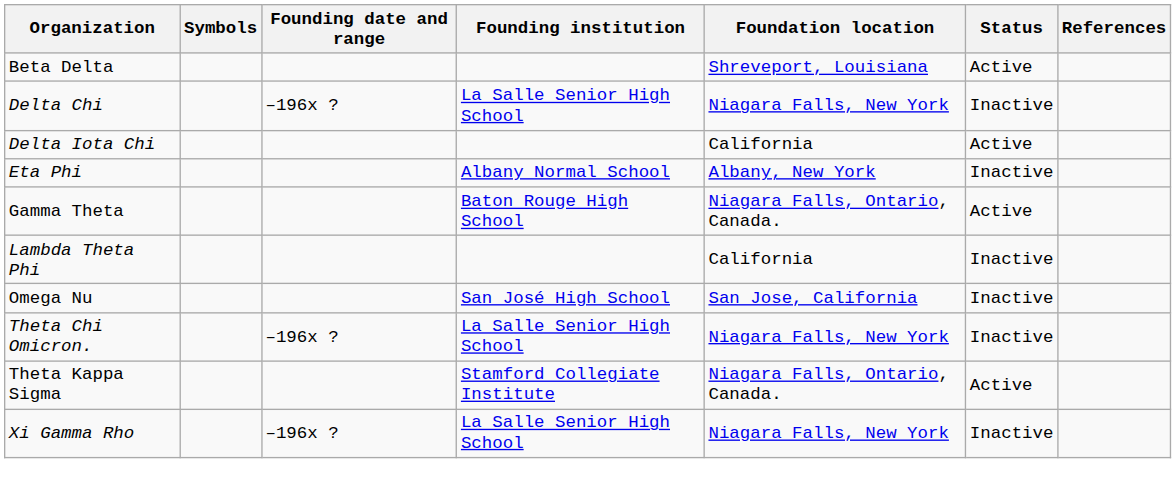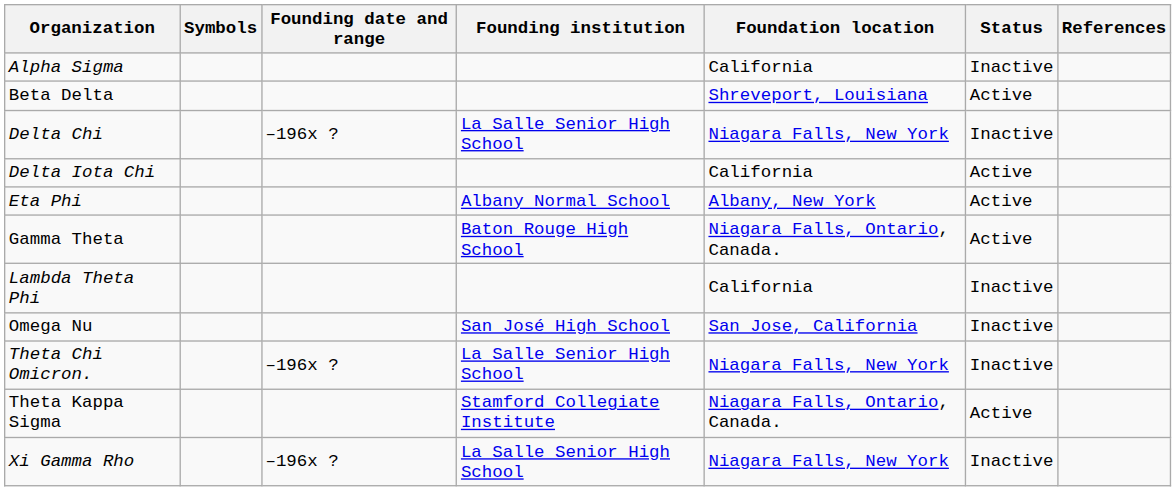+ row: Alpha Sigma | California | Inactive
Eta Phi | Status: Inactive -> Active
